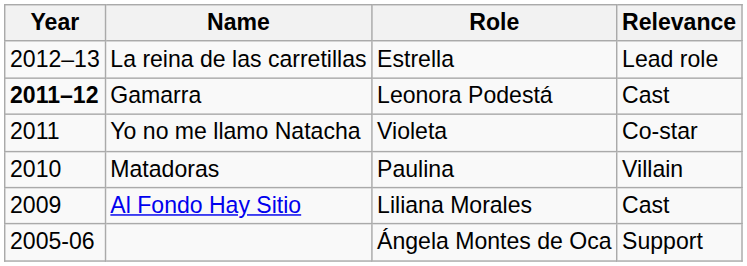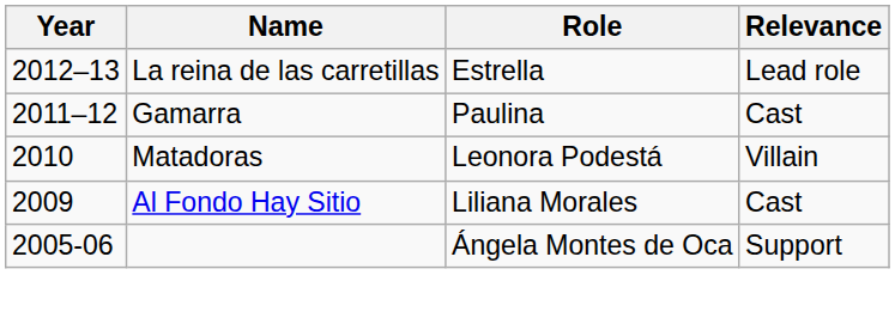Gamarra | Year: bold -> normal
Gamarra | Role: Leonora Podestá -> Paulina
- row: 2011 | Yo no me llamo Natacha | Violeta | Co-star
Matadoras | Role: Paulina -> Leonora Podestá
